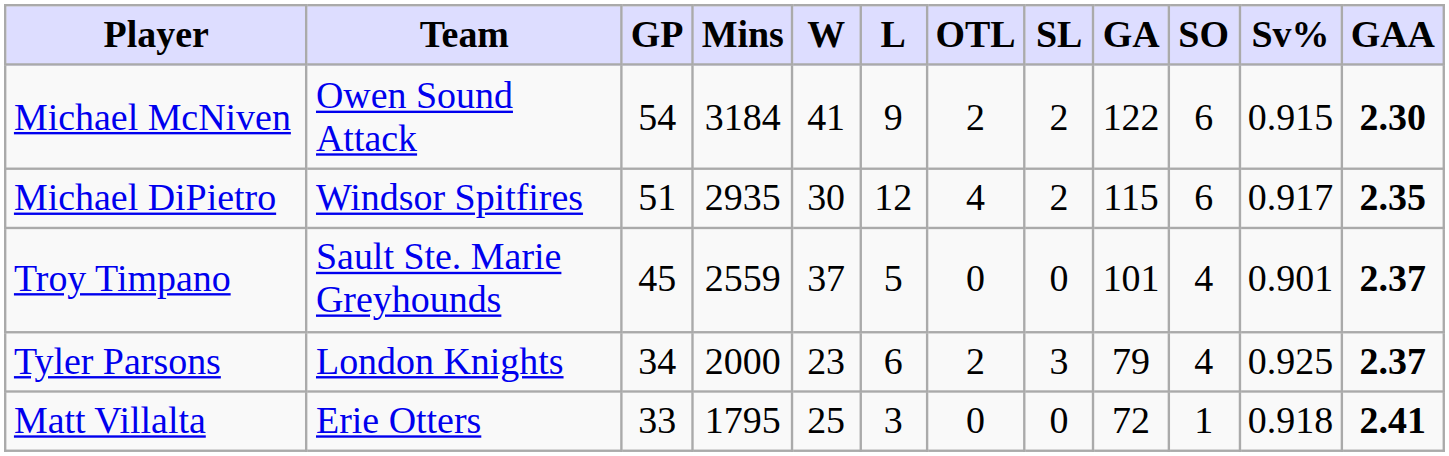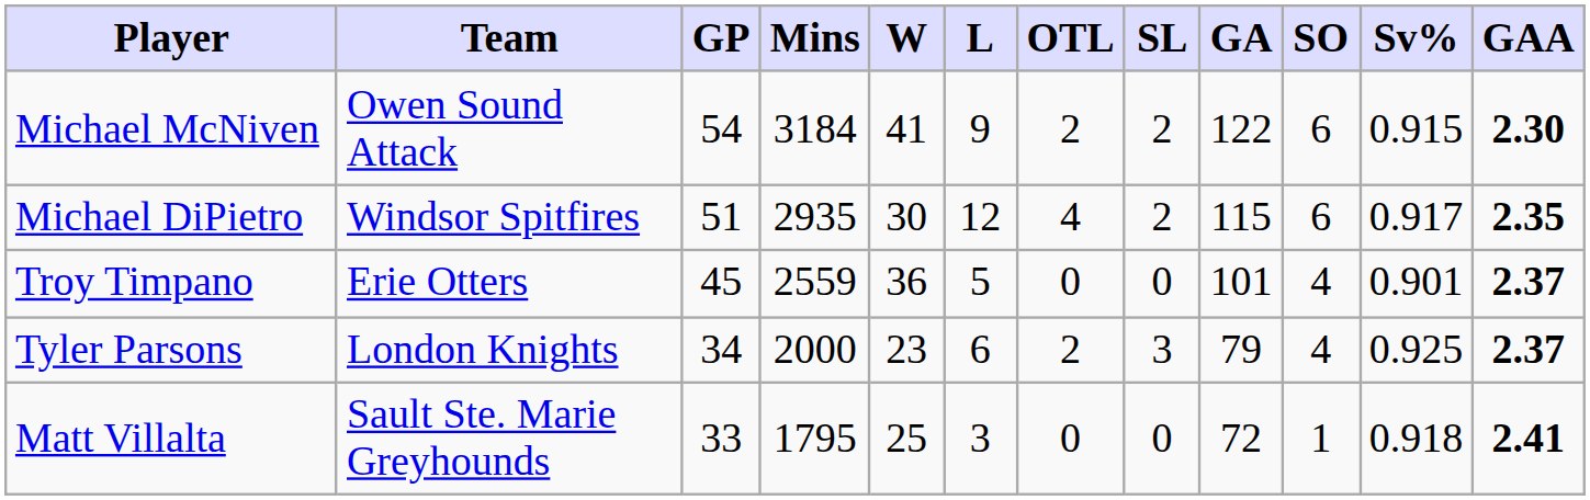Troy Timpano | Team: Sault Ste. Marie Greyhounds -> Erie Otters
Troy Timpano | W: 37 -> 36
Matt Villalta | Team: Erie Otters -> Sault Ste. Marie Greyhounds
